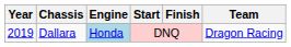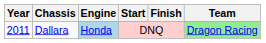Dallara | Year: 2019 -> 2011
Dallara | Team: no background -> lightgreen background
